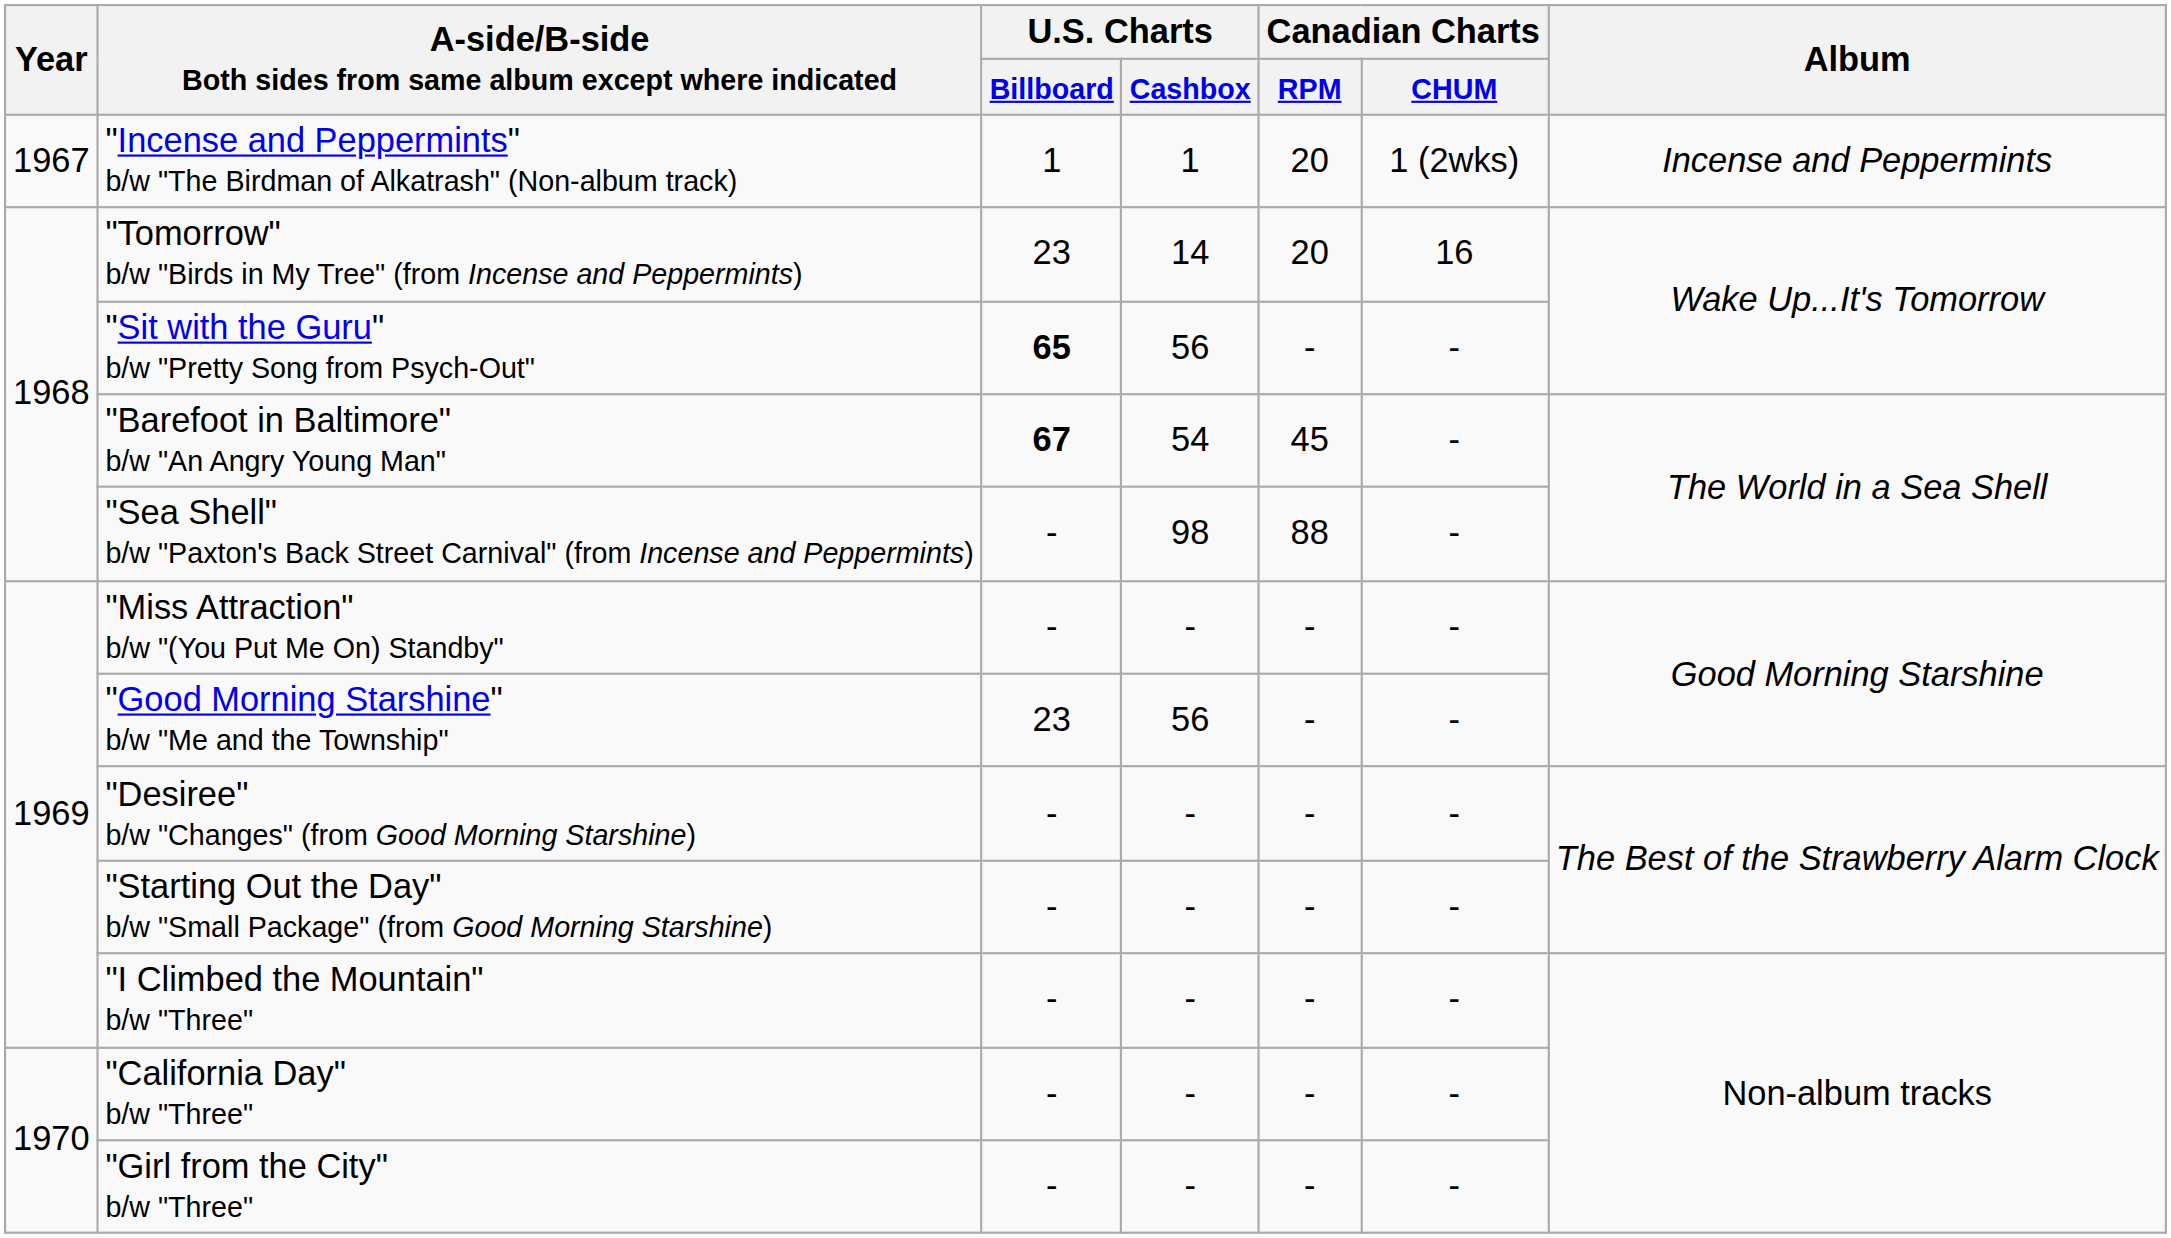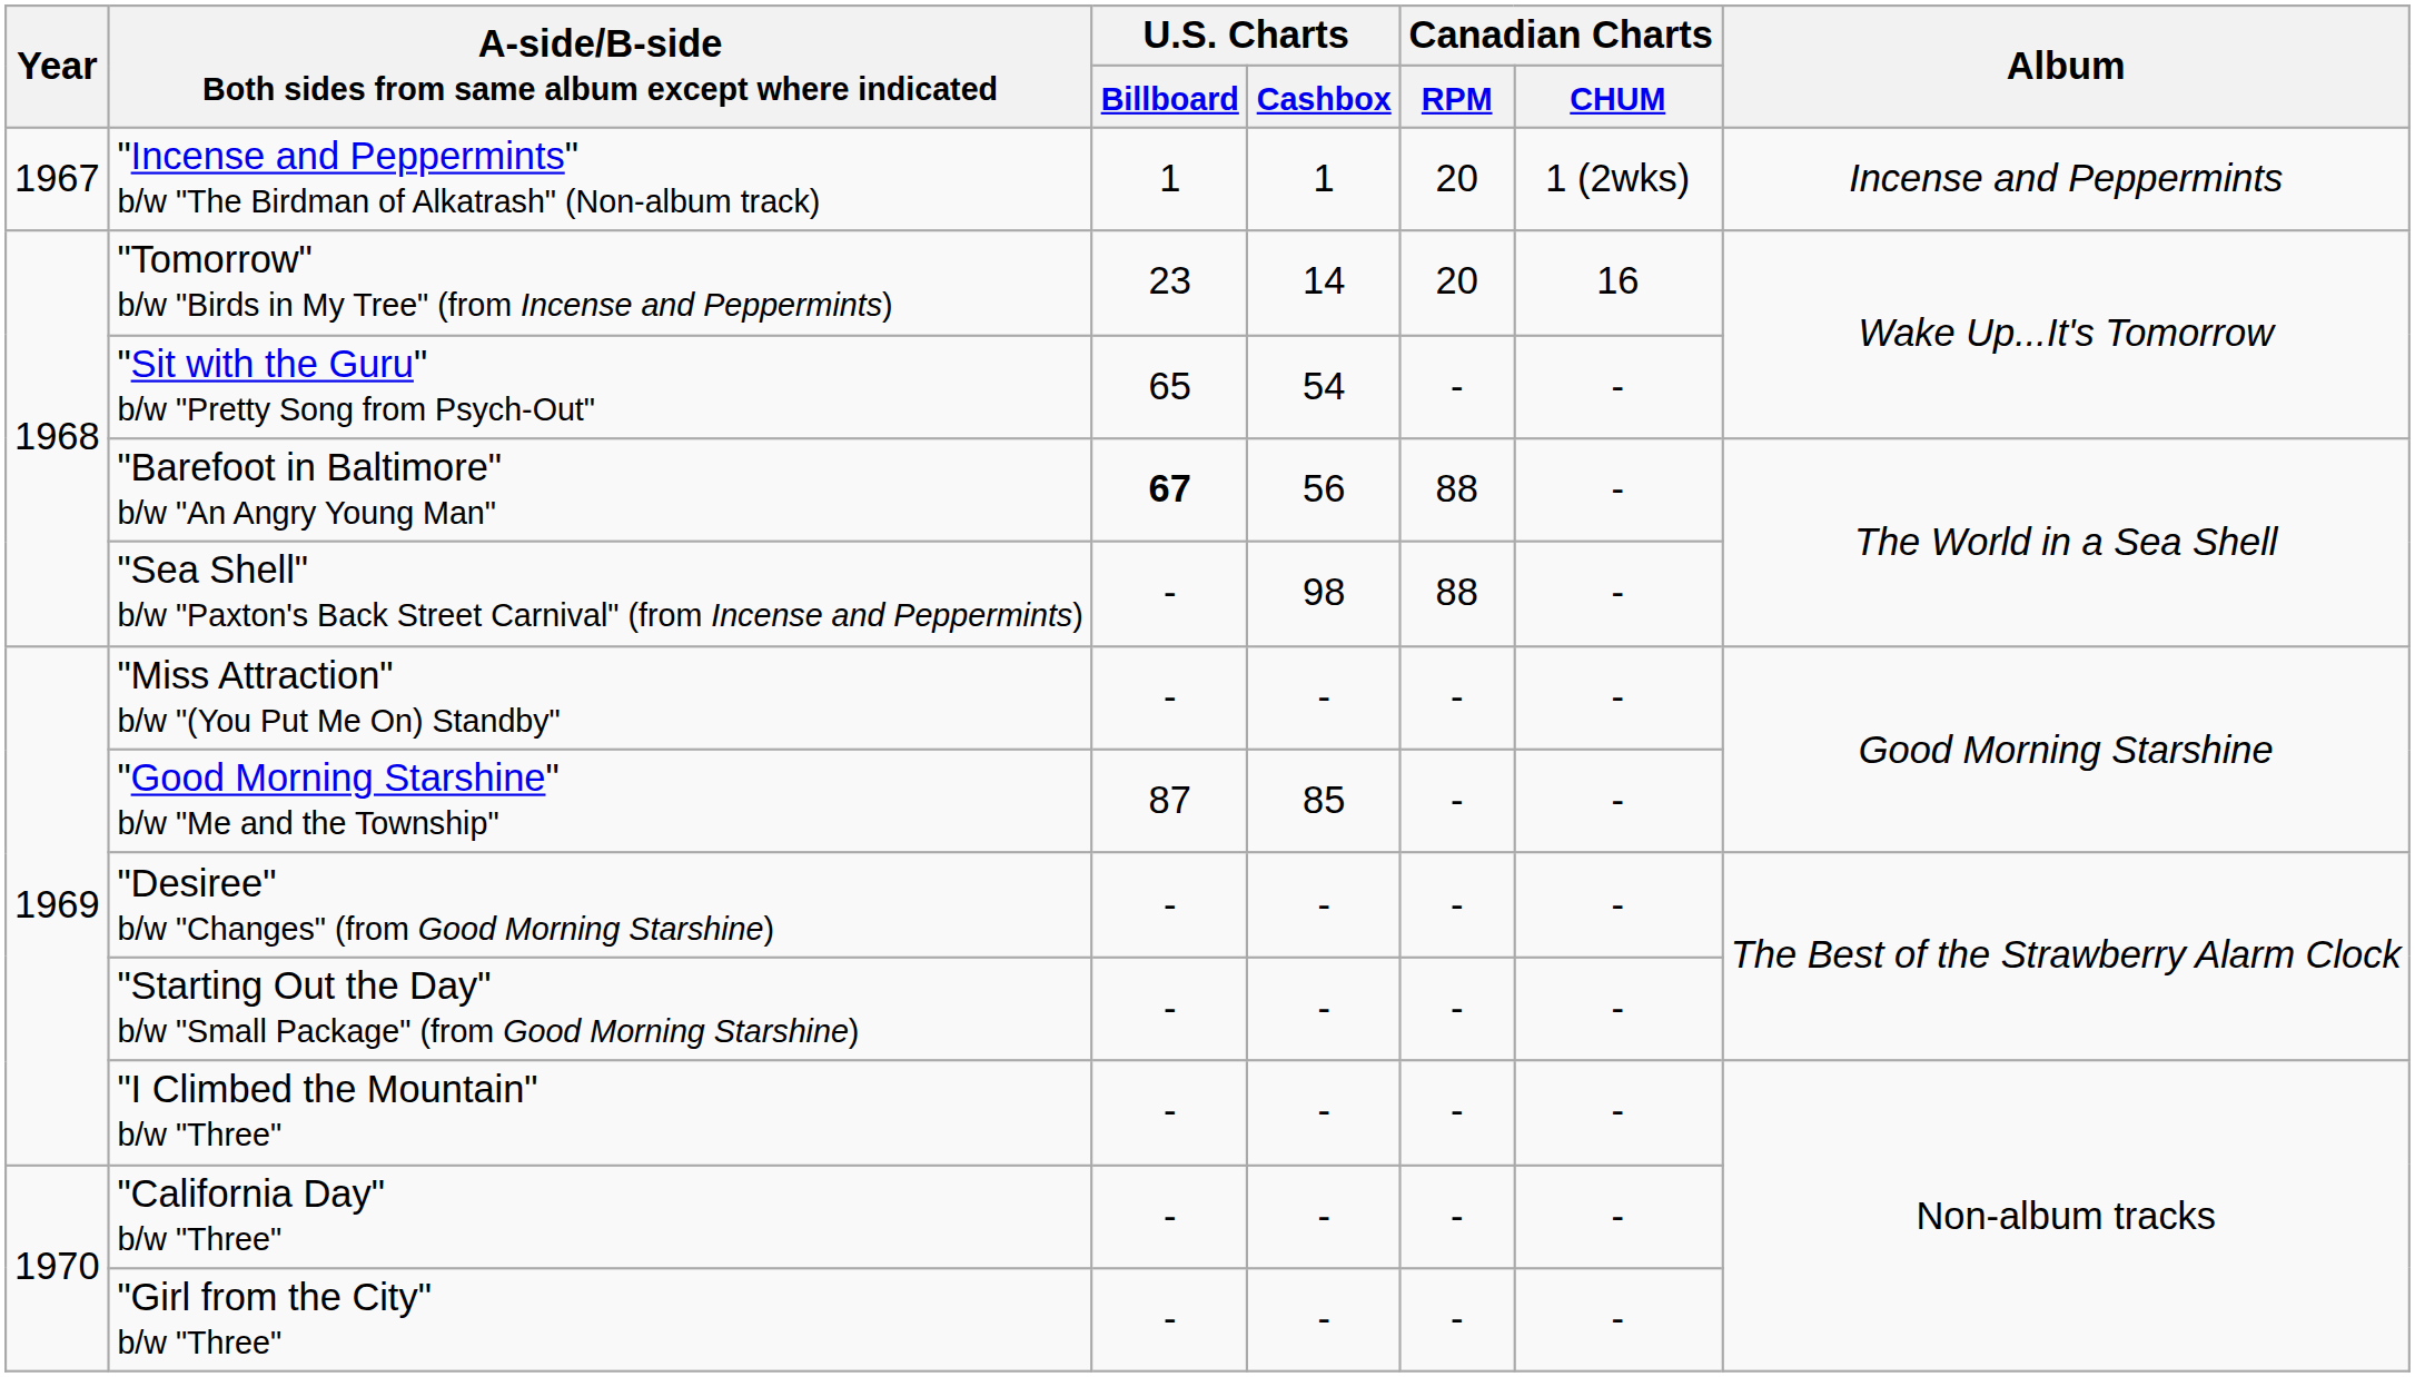"Sit with the Guru" b/w "Pretty Song from Psych-Out" | U.S. Charts / Billboard: bold -> normal
"Sit with the Guru" b/w "Pretty Song from Psych-Out" | U.S. Charts / Cashbox: 56 -> 54
"Barefoot in Baltimore" b/w "An Angry Young Man" | U.S. Charts / Cashbox: 54 -> 56
"Barefoot in Baltimore" b/w "An Angry Young Man" | Canadian Charts / RPM: 45 -> 88
"Good Morning Starshine" b/w "Me and the Township" | U.S. Charts / Billboard: 23 -> 87
"Good Morning Starshine" b/w "Me and the Township" | U.S. Charts / Cashbox: 56 -> 85
